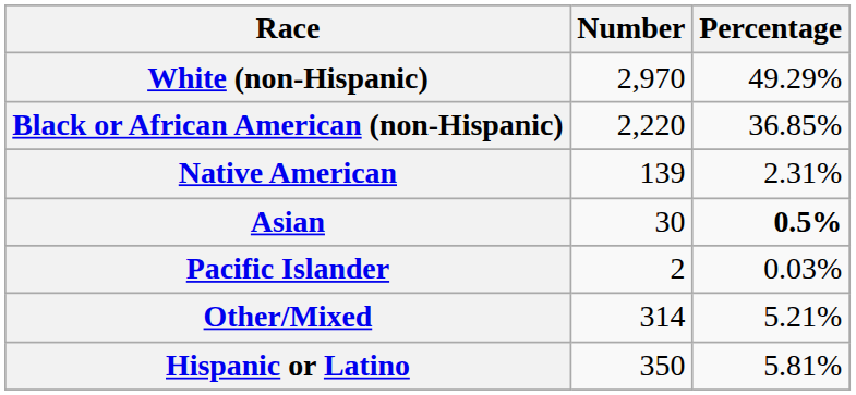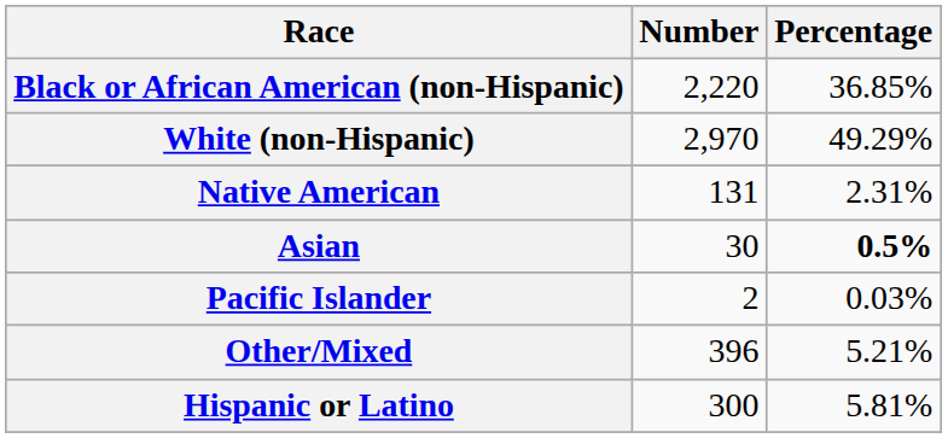rows swapped: White (non-Hispanic) <-> Black or African American (non-Hispanic)
Native American | Number: 139 -> 131
Other/Mixed | Number: 314 -> 396
Hispanic or Latino | Number: 350 -> 300
